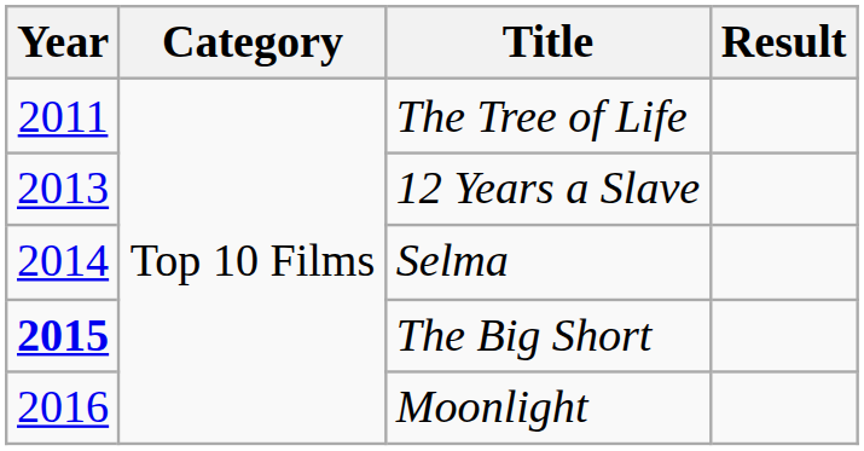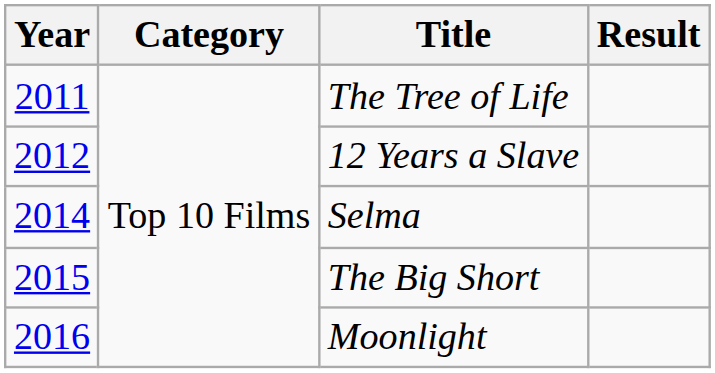12 Years a Slave | Year: 2013 -> 2012
The Big Short | Year: bold -> normal
